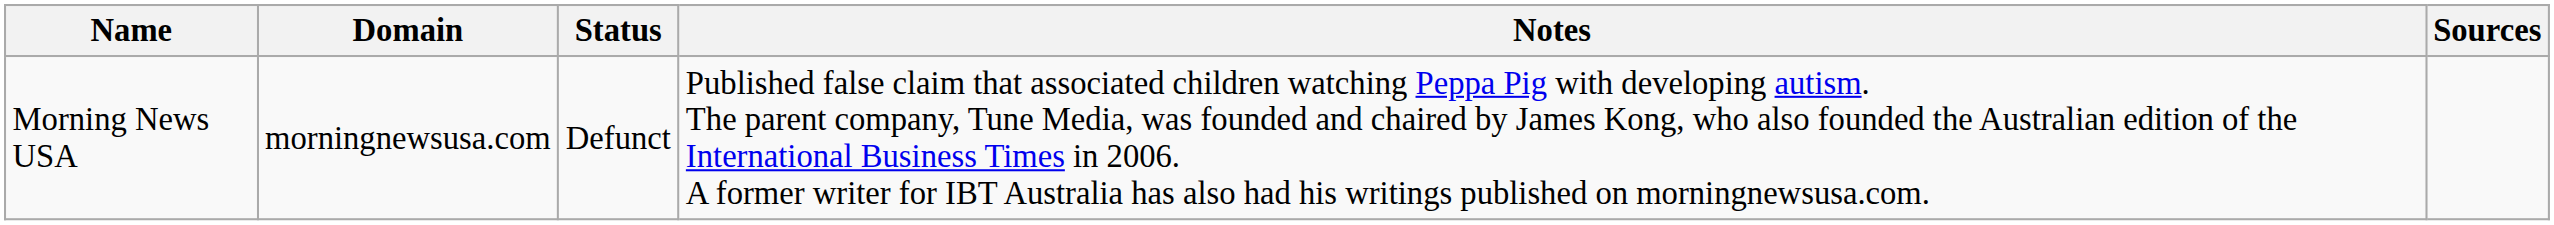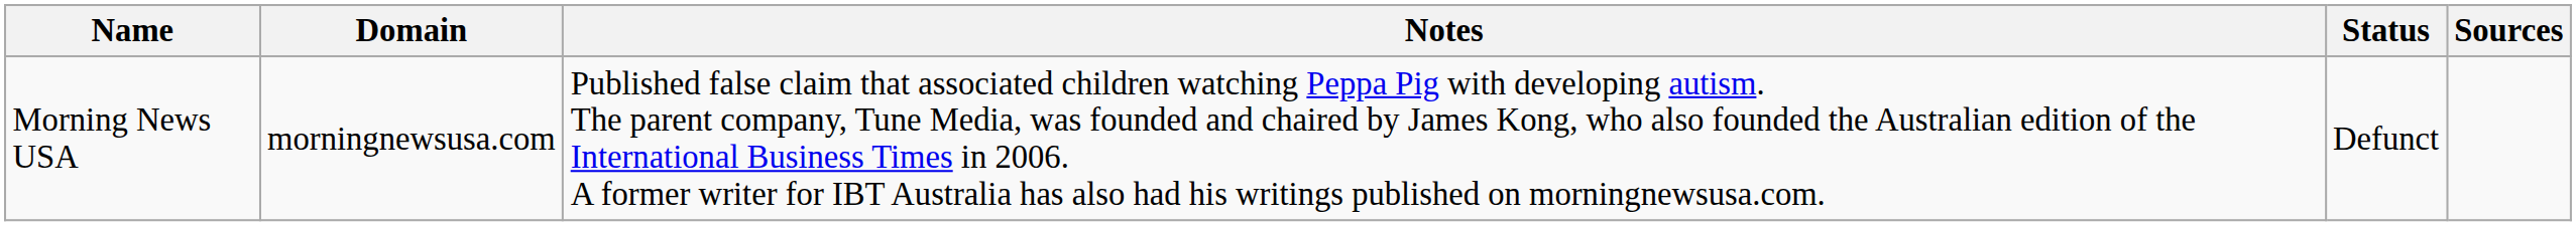columns swapped: Status <-> Notes
